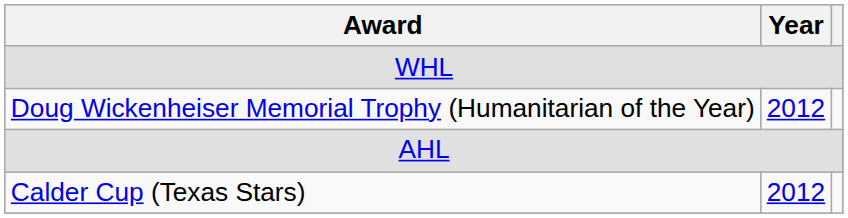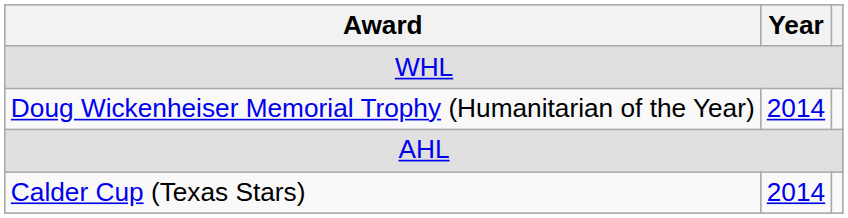Doug Wickenheiser Memorial Trophy (Humanitarian of the Year) | Year: 2012 -> 2014
Calder Cup (Texas Stars) | Year: 2012 -> 2014
